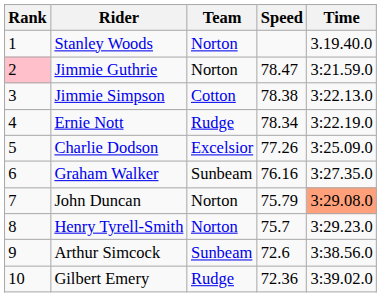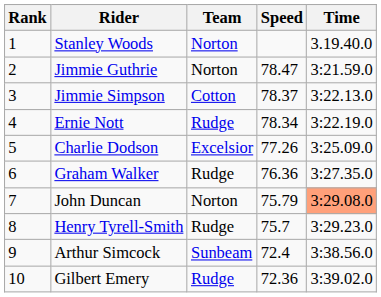Jimmie Guthrie | Rank: pink background -> no background
Jimmie Simpson | Speed: 78.38 -> 78.37
Graham Walker | Team: Sunbeam -> Rudge
Graham Walker | Speed: 76.16 -> 76.36
Henry Tyrell-Smith | Team: Norton -> Rudge
Arthur Simcock | Speed: 72.6 -> 72.4
